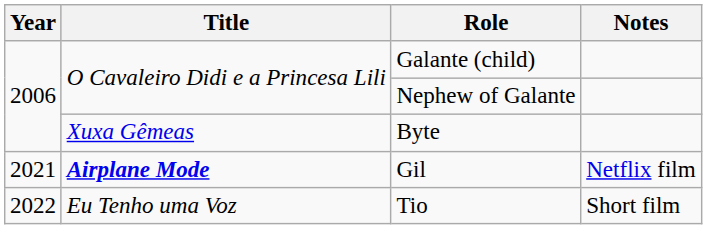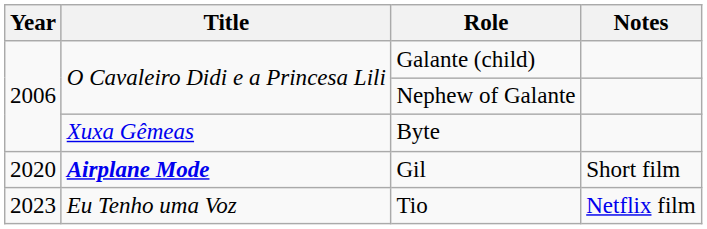Gil | Year: 2021 -> 2020
Gil | Notes: Netflix film -> Short film
Tio | Year: 2022 -> 2023
Tio | Notes: Short film -> Netflix film
